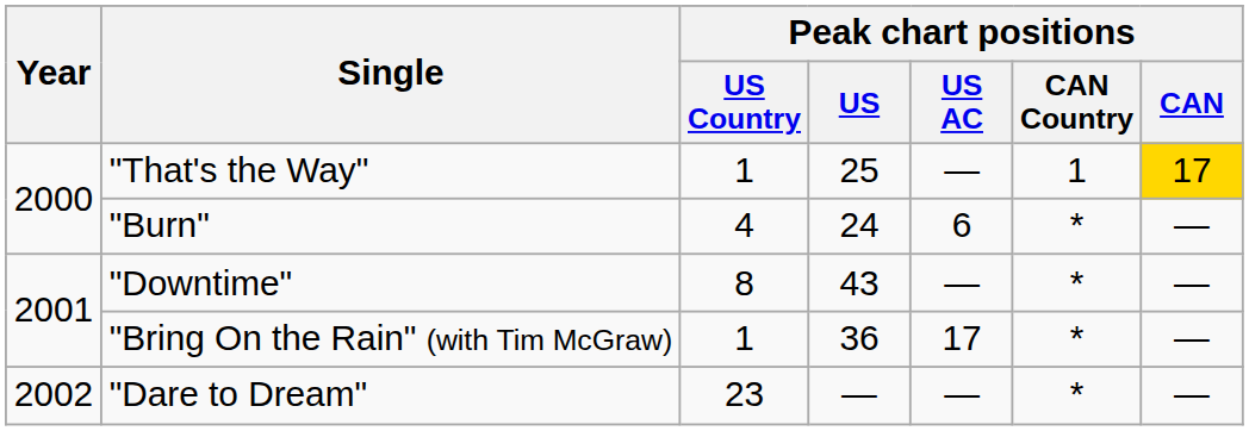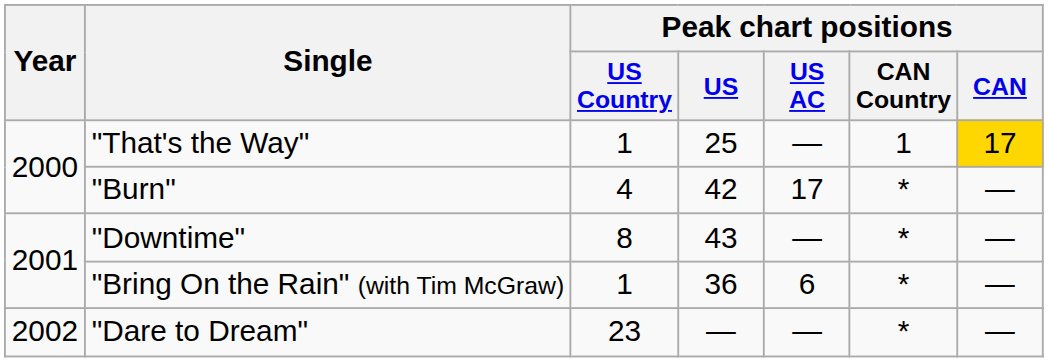"Burn" | Peak chart positions / US: 24 -> 42
"Burn" | Peak chart positions / US AC: 6 -> 17
"Bring On the Rain" (with Tim McGraw) | Peak chart positions / US AC: 17 -> 6
